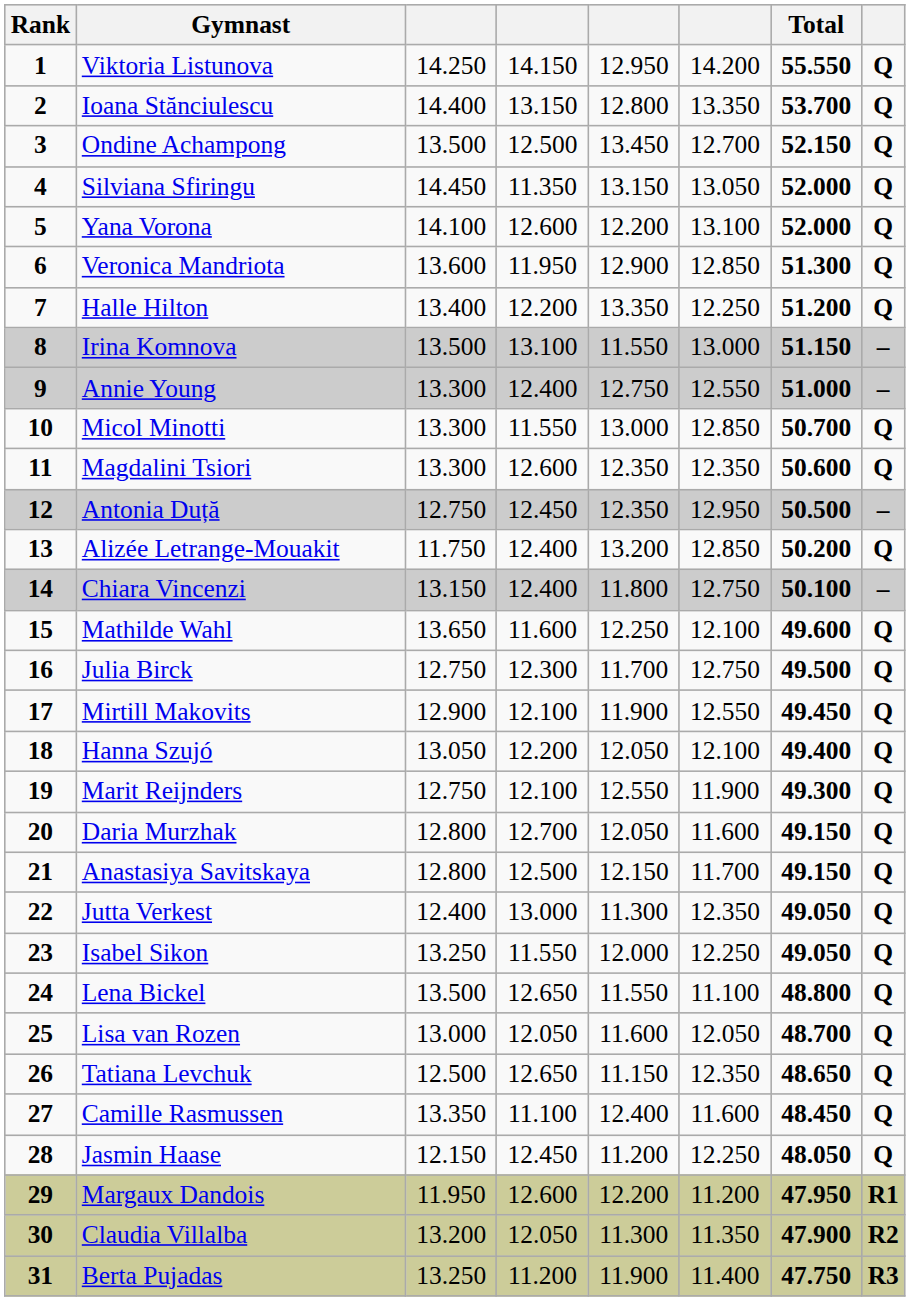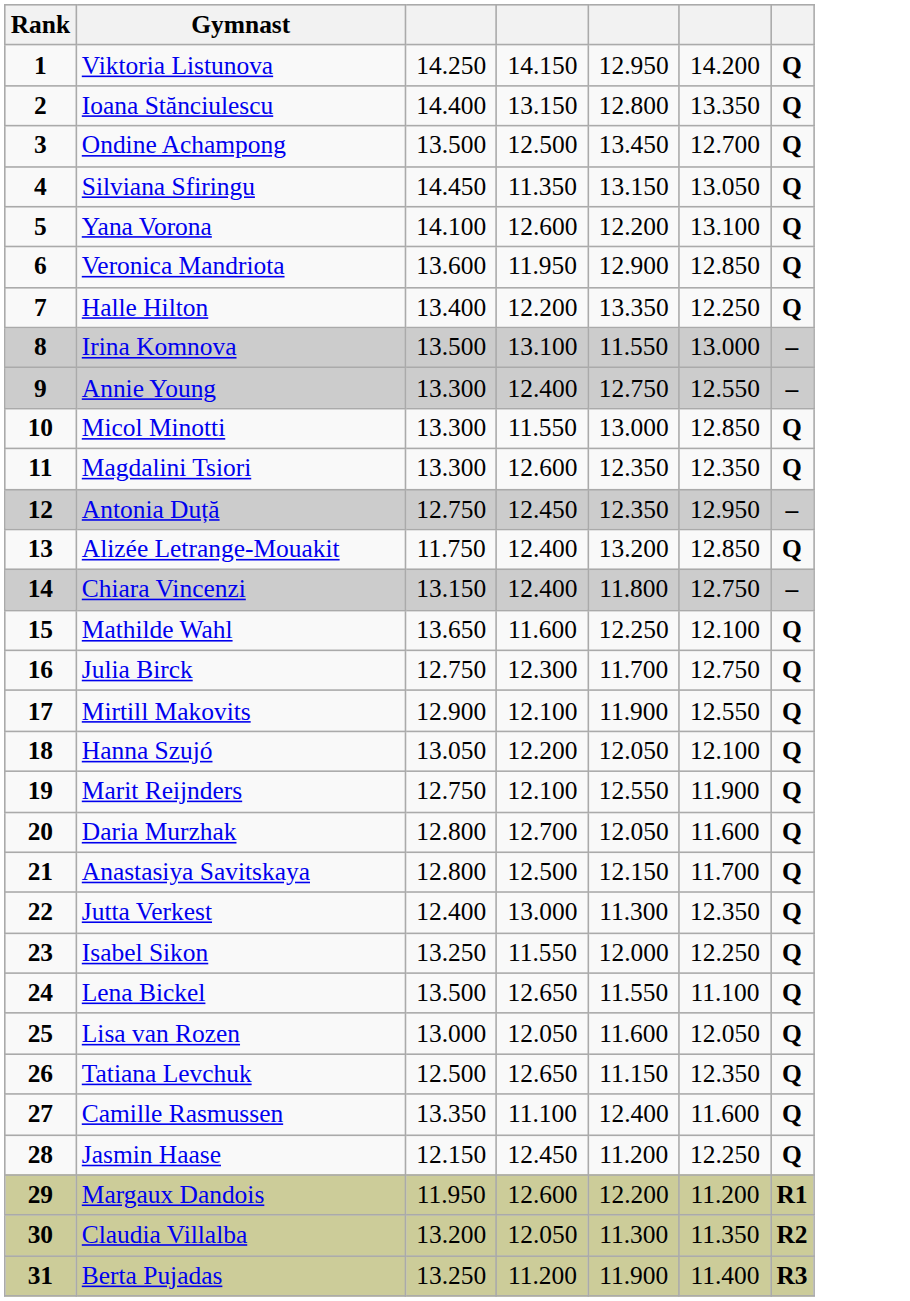- column: Total | 55.550 | 53.700 | 52.150 | 52.000 | 52.000 | 51.300 | 51.200 | 51.150 | 51.000 | 50.700 | 50.600 | 50.500 | 50.200 | 50.100 | 49.600 | 49.500 | 49.450 | 49.400 | 49.300 | 49.150 | 49.150 | 49.050 | 49.050 | 48.800 | 48.700 | 48.650 | 48.450 | 48.050 | 47.950 | 47.900 | 47.750
